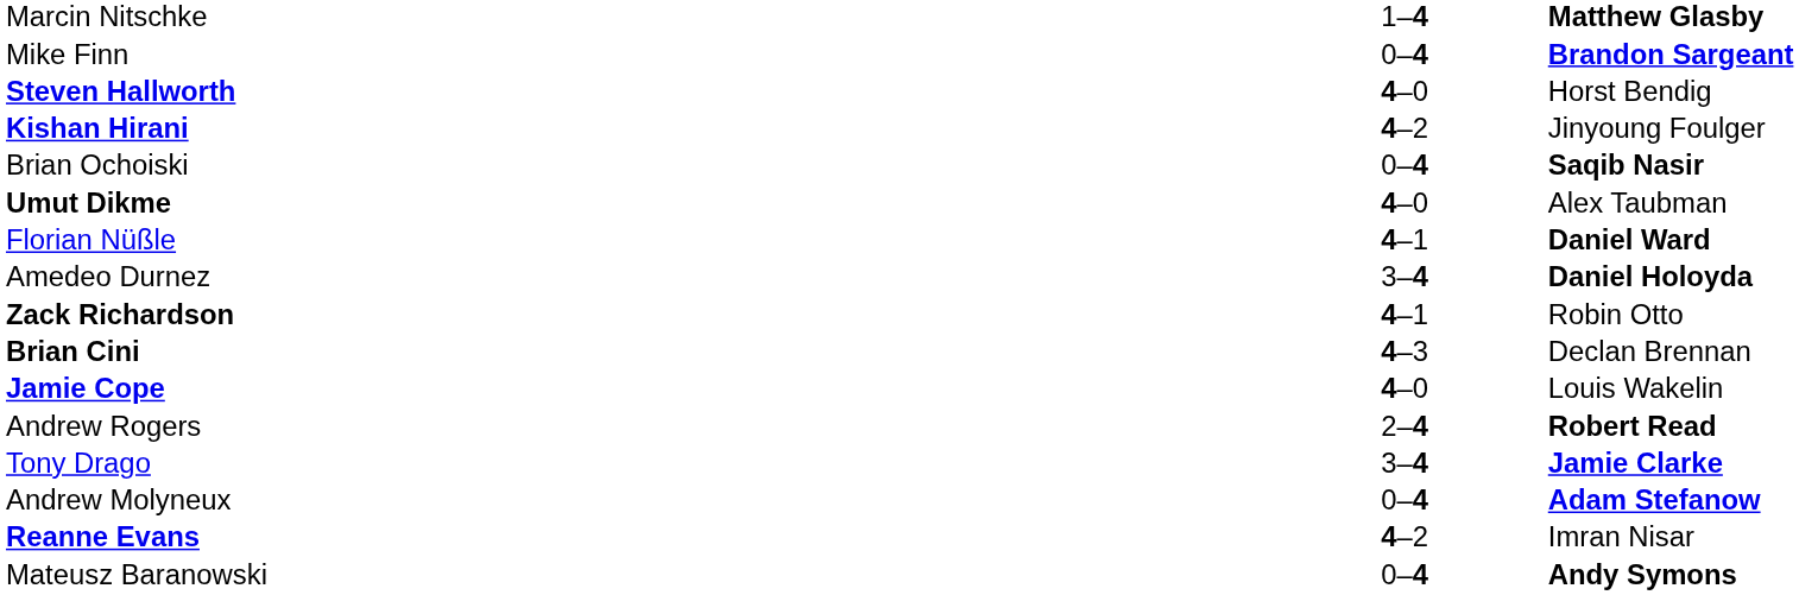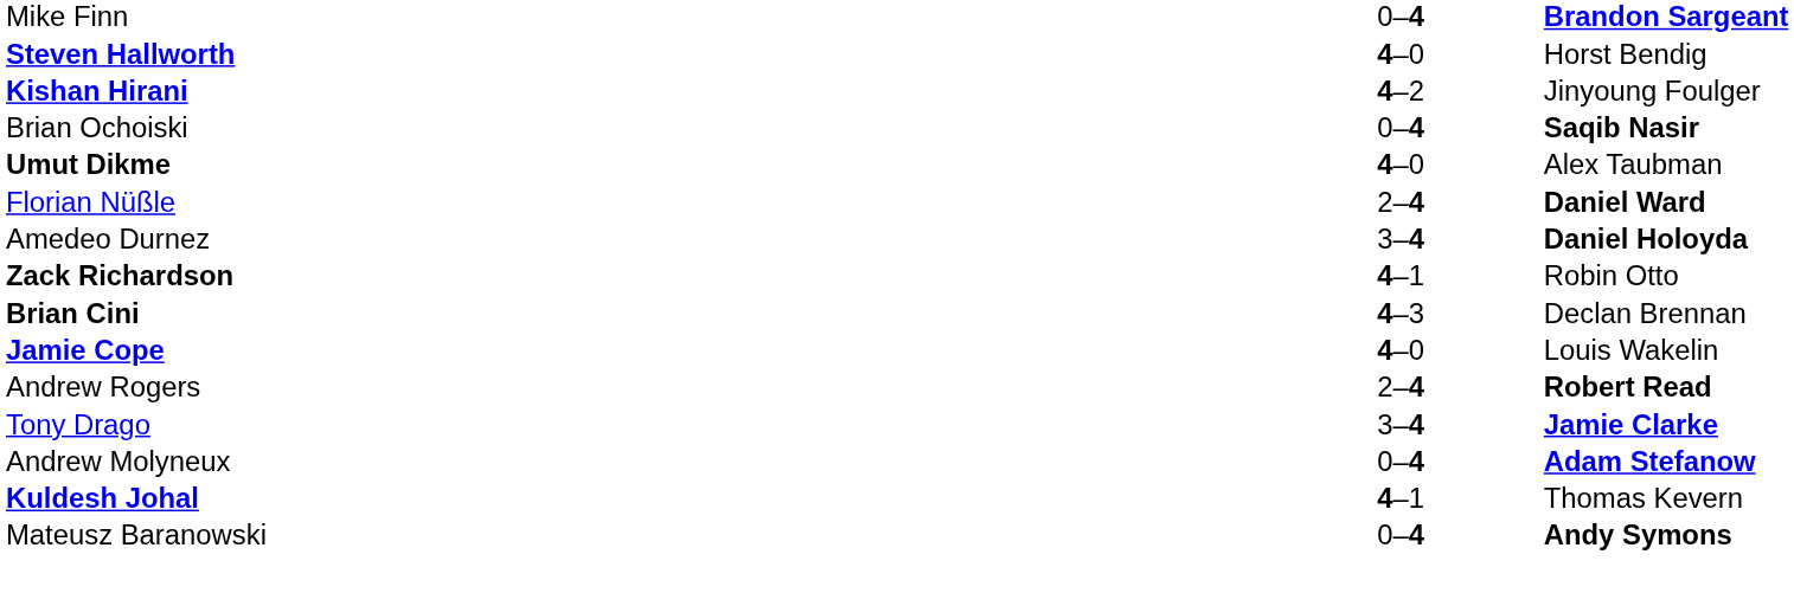- row: Marcin Nitschke | 1–4 | Matthew Glasby
Florian Nüßle | column 2: 4–1 -> 2–4
- row: Reanne Evans | 4–2 | Imran Nisar
+ row: Kuldesh Johal | 4–1 | Thomas Kevern
